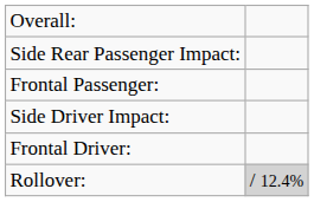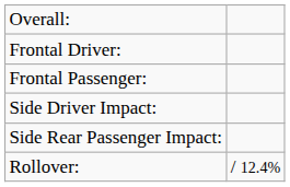rows swapped: Frontal Driver: <-> Side Rear Passenger Impact:
Rollover: | column 2: lightgrey background -> no background
